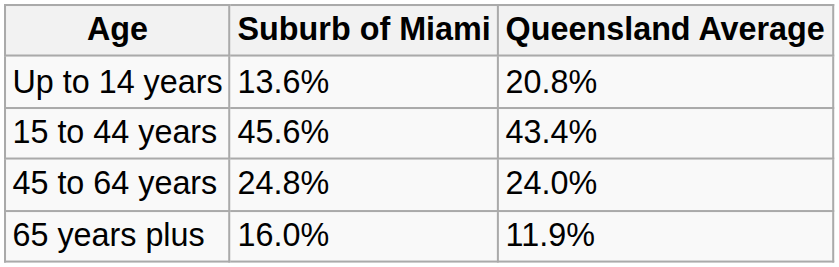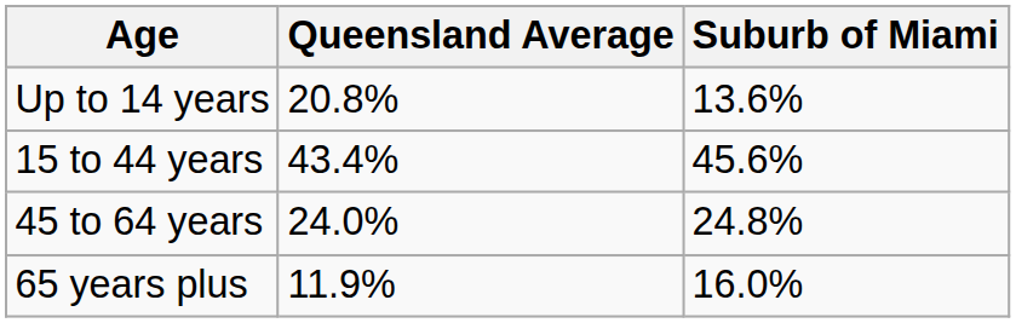columns swapped: Suburb of Miami <-> Queensland Average
